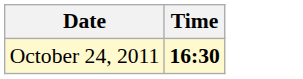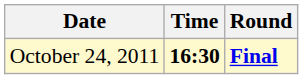+ column: Round | Final
